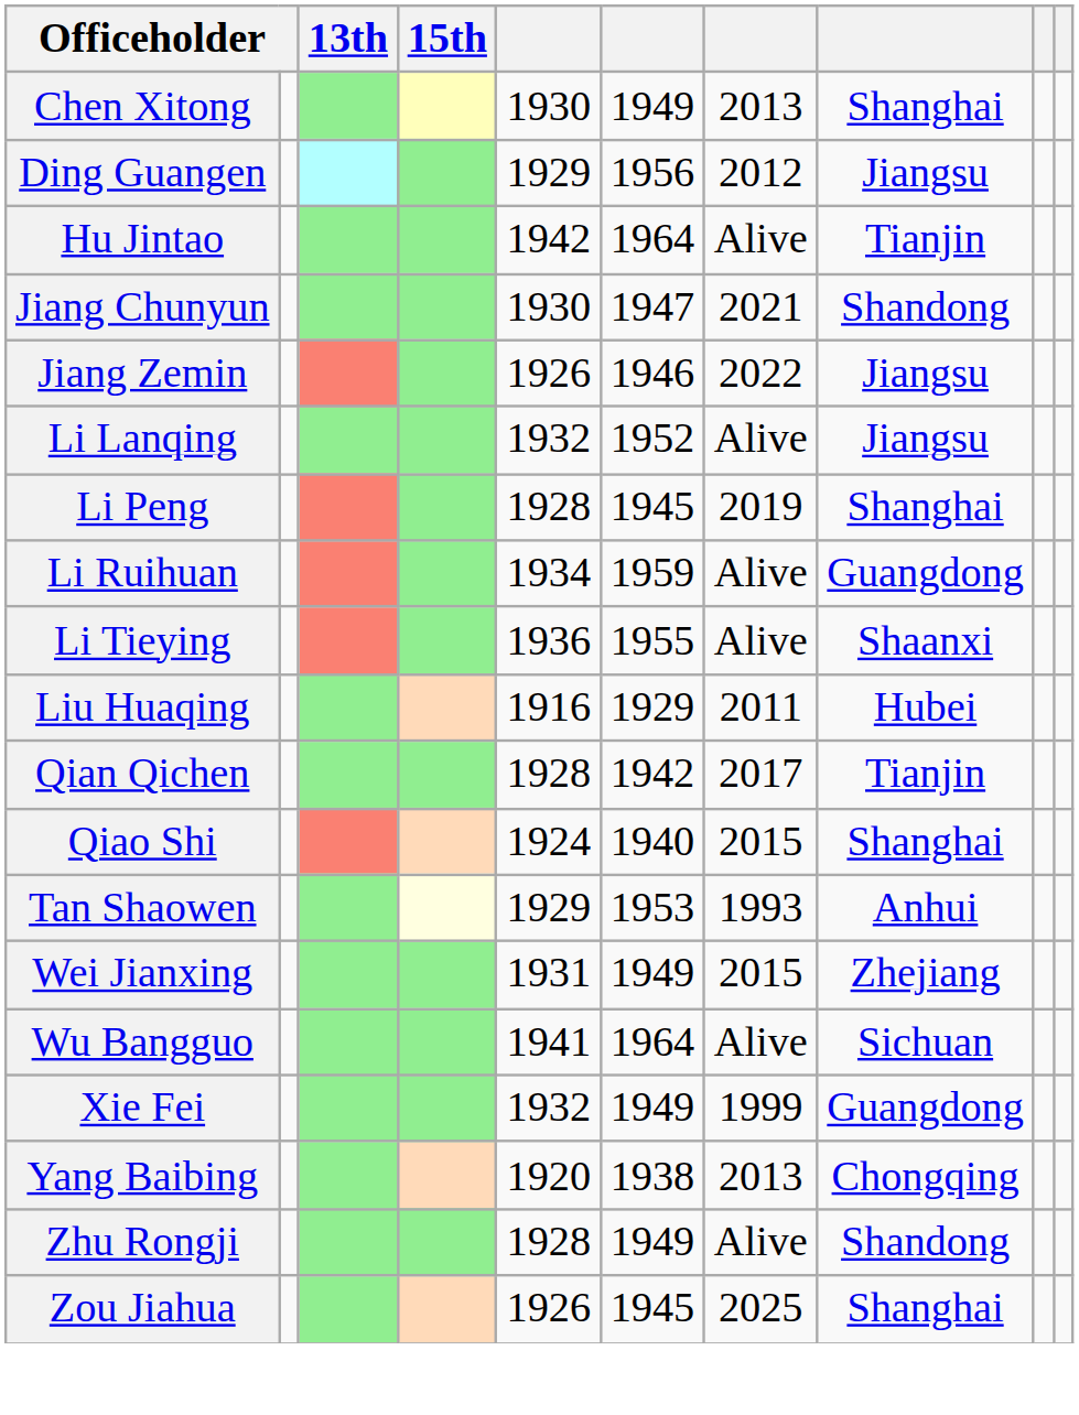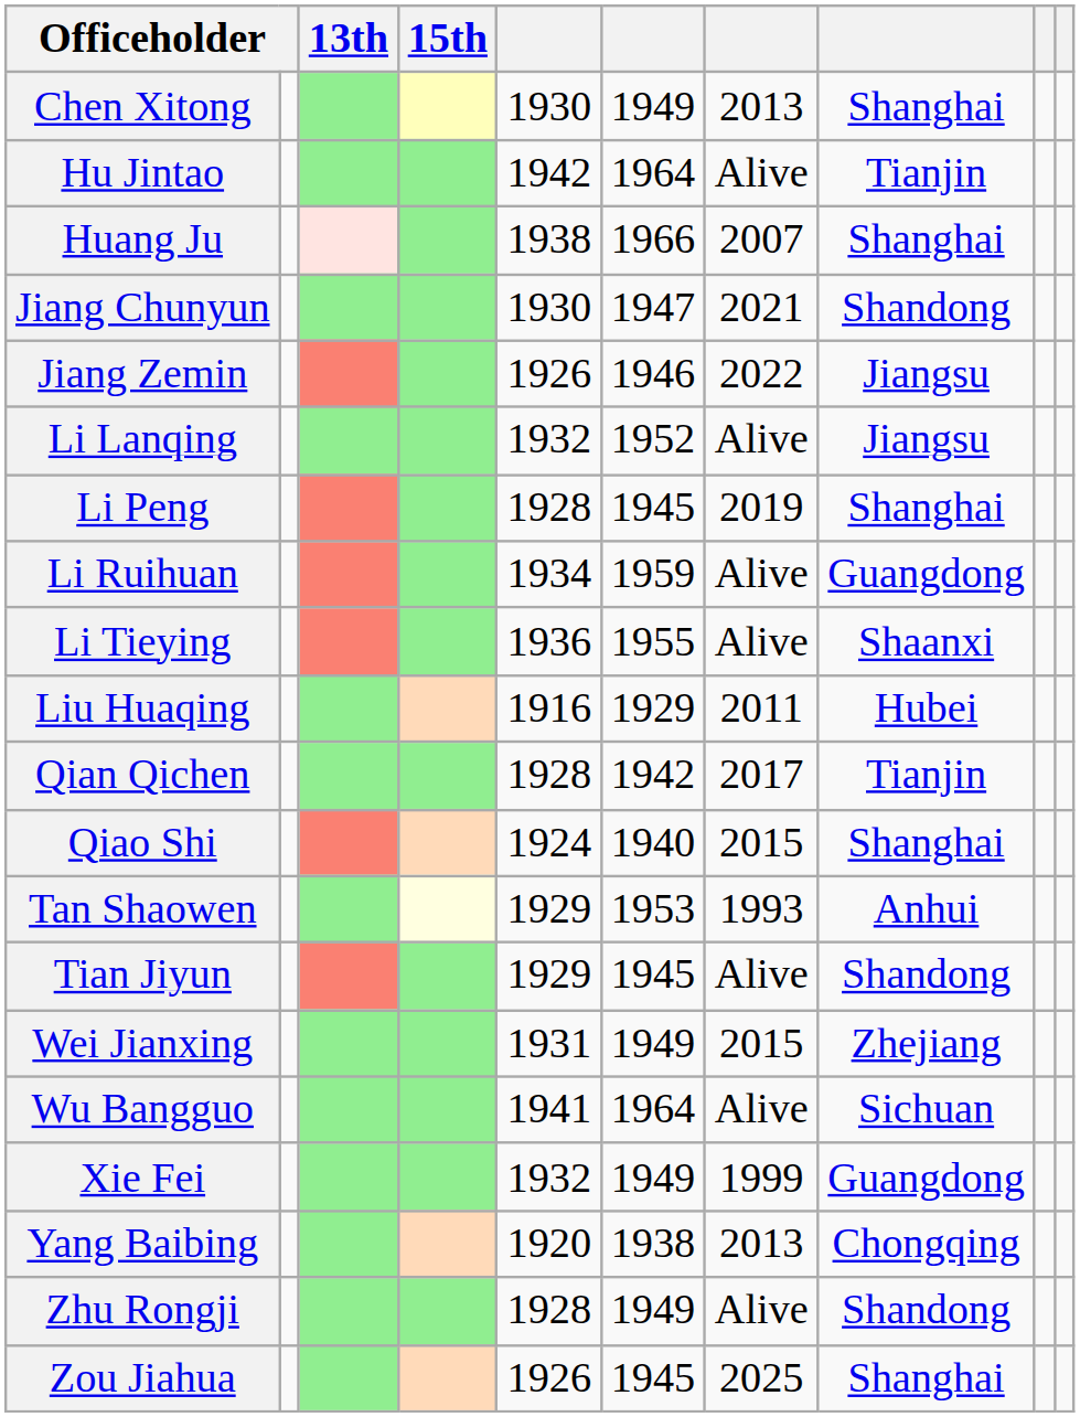- row: Ding Guangen | 1929 | 1956 | 2012 | Jiangsu
+ row: Huang Ju | 1938 | 1966 | 2007 | Shanghai
+ row: Tian Jiyun | 1929 | 1945 | Alive | Shandong
